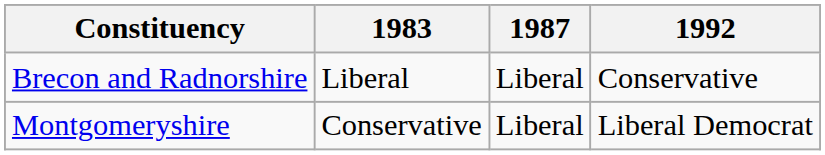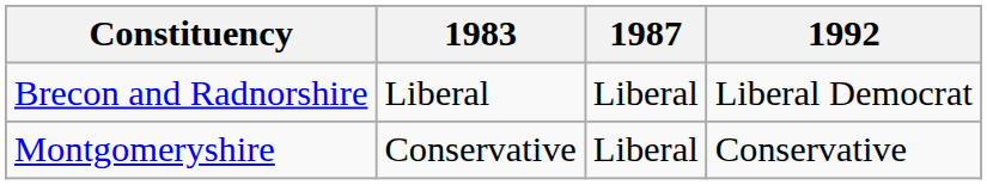Brecon and Radnorshire | 1992: Conservative -> Liberal Democrat
Montgomeryshire | 1992: Liberal Democrat -> Conservative
